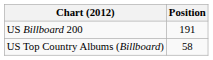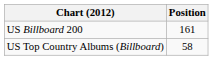US Billboard 200 | Position: 191 -> 161
